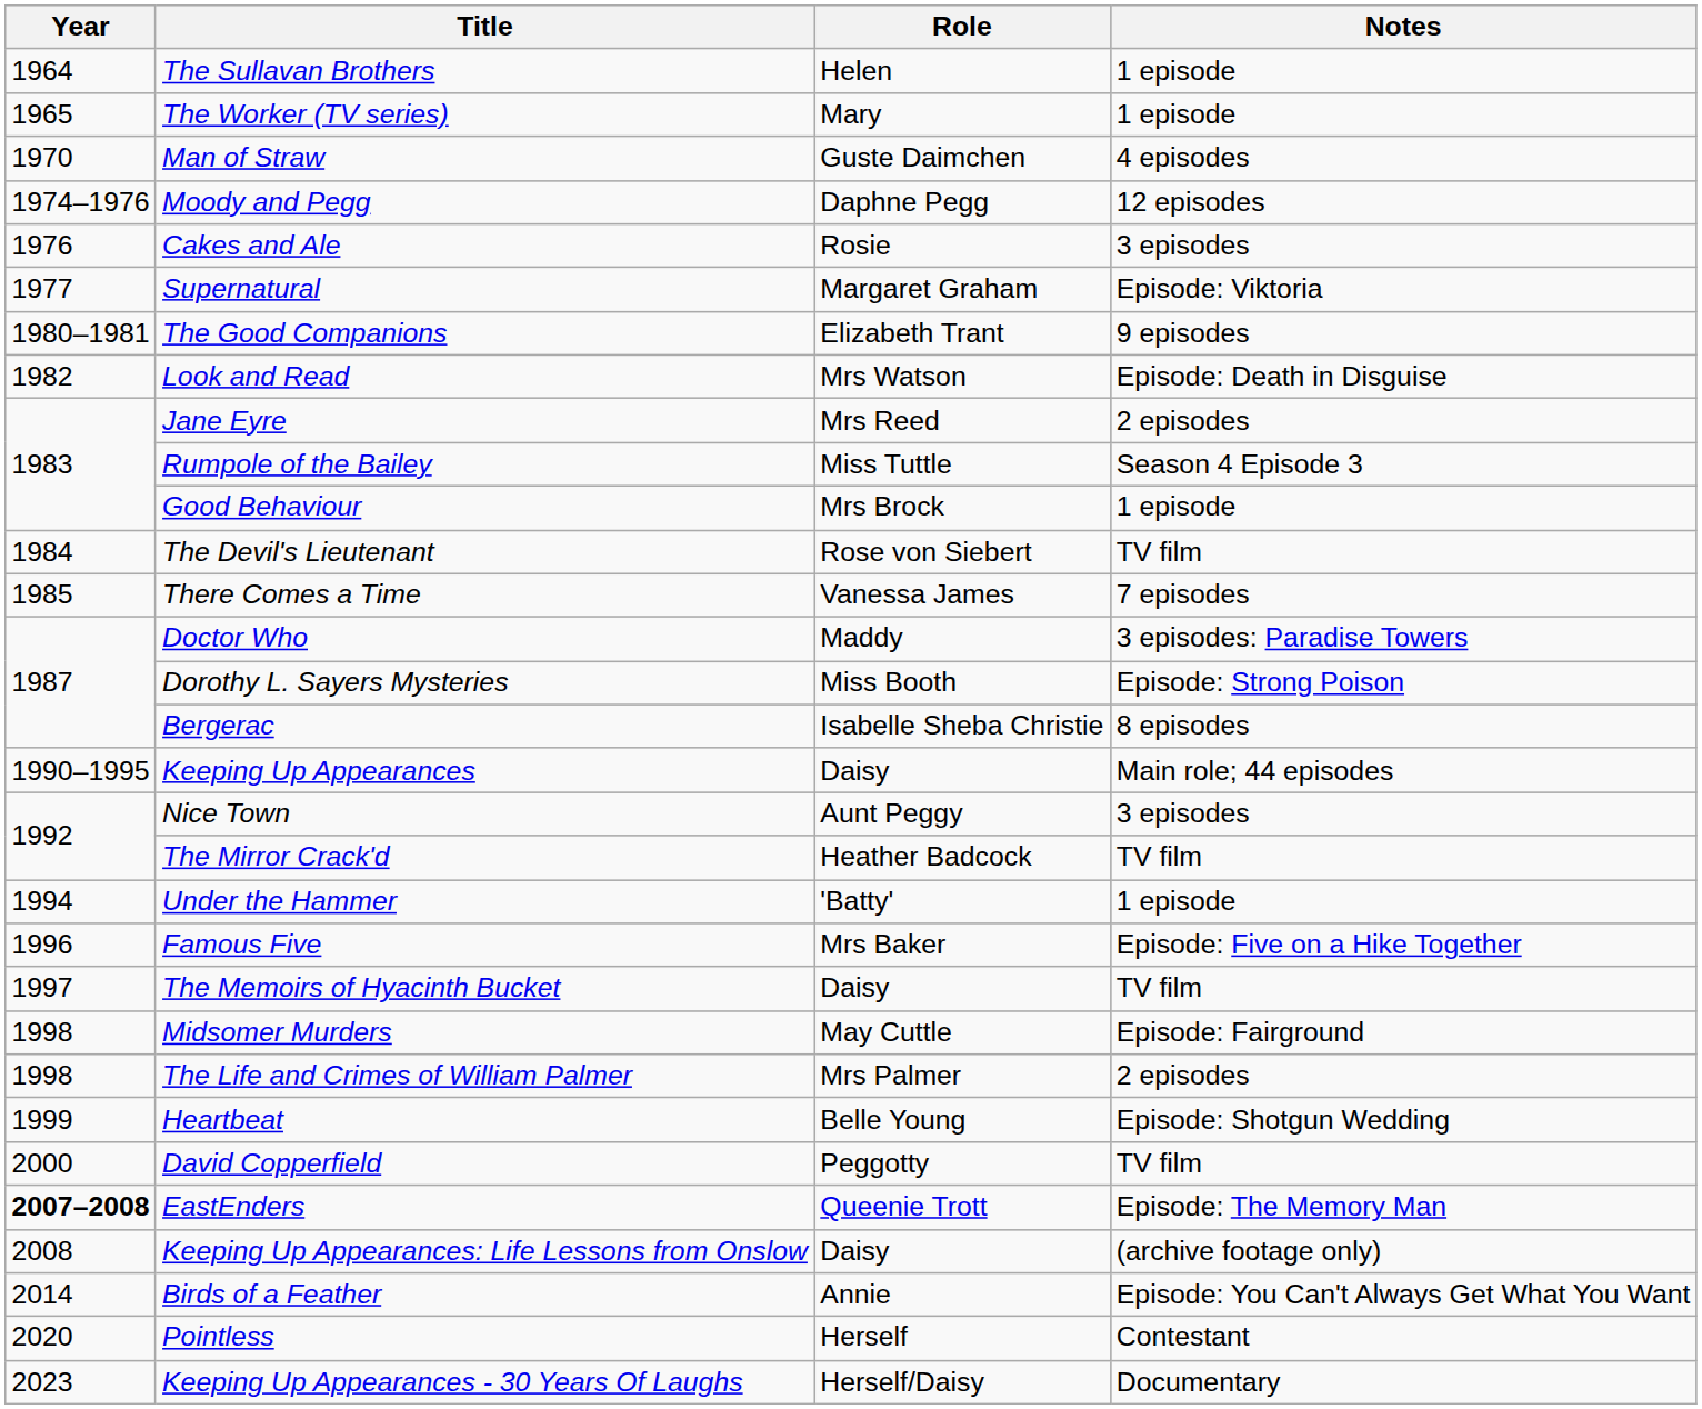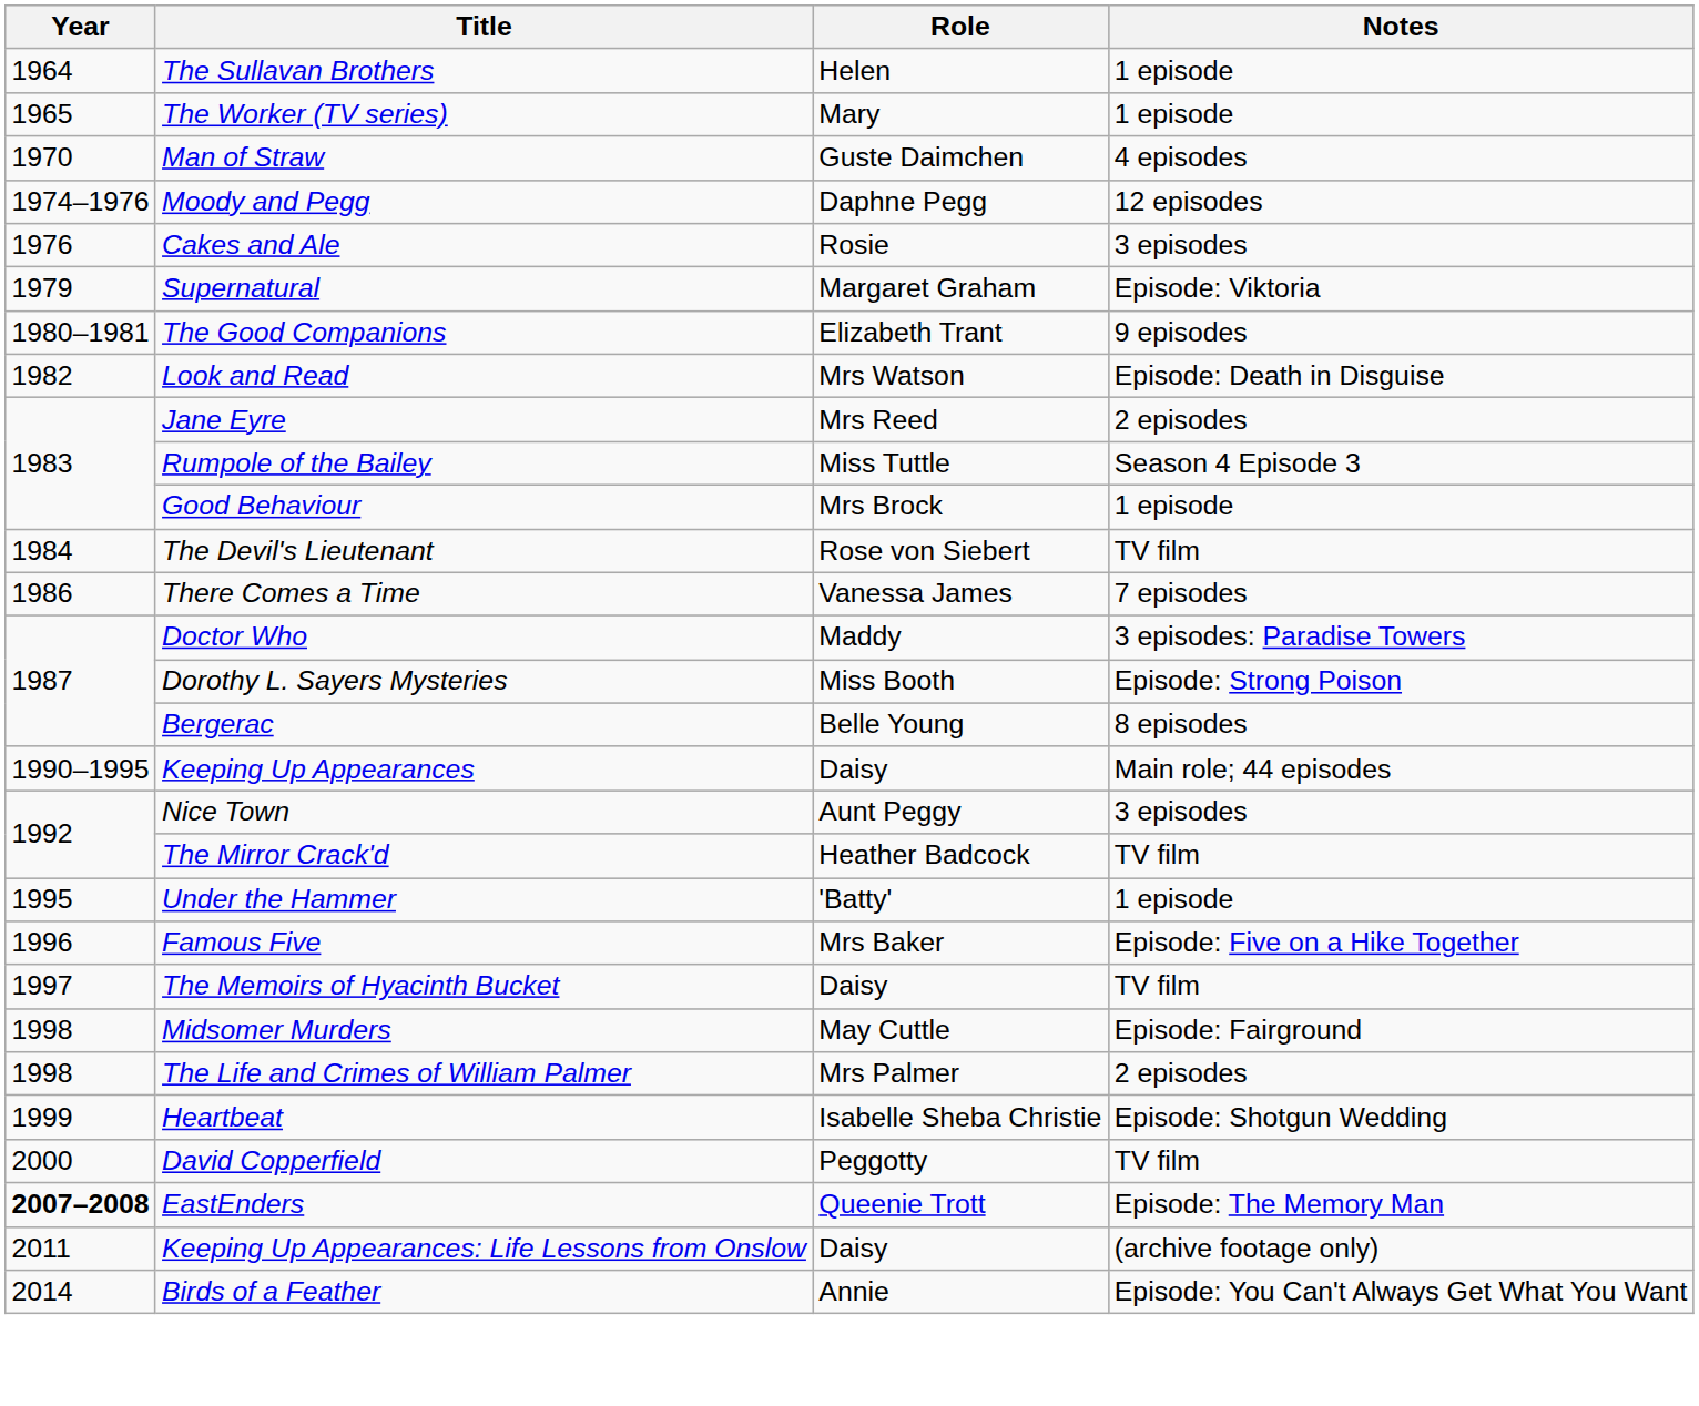Supernatural | Year: 1977 -> 1979
There Comes a Time | Year: 1985 -> 1986
Bergerac | Role: Isabelle Sheba Christie -> Belle Young
Under the Hammer | Year: 1994 -> 1995
Heartbeat | Role: Belle Young -> Isabelle Sheba Christie
Keeping Up Appearances: Life Lessons from Onslow | Year: 2008 -> 2011
- row: 2020 | Pointless | Herself | Contestant
- row: 2023 | Keeping Up Appearances - 30 Years Of Laughs | Herself/Daisy | Documentary
